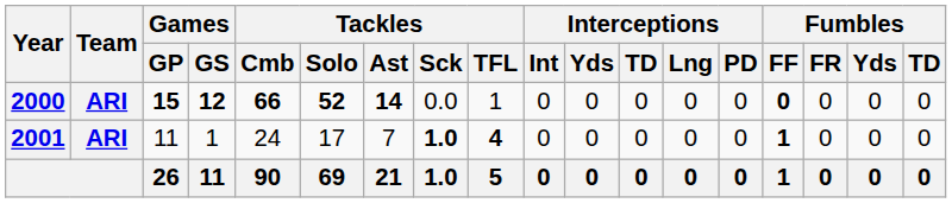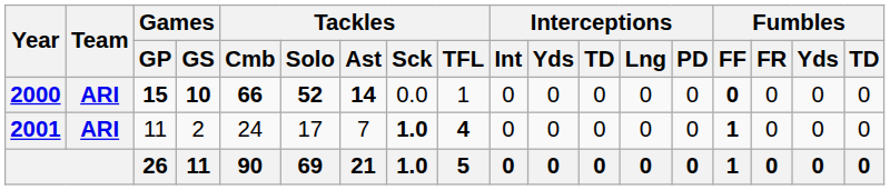2000 | Games / GS: 12 -> 10
2001 | Games / GS: 1 -> 2
